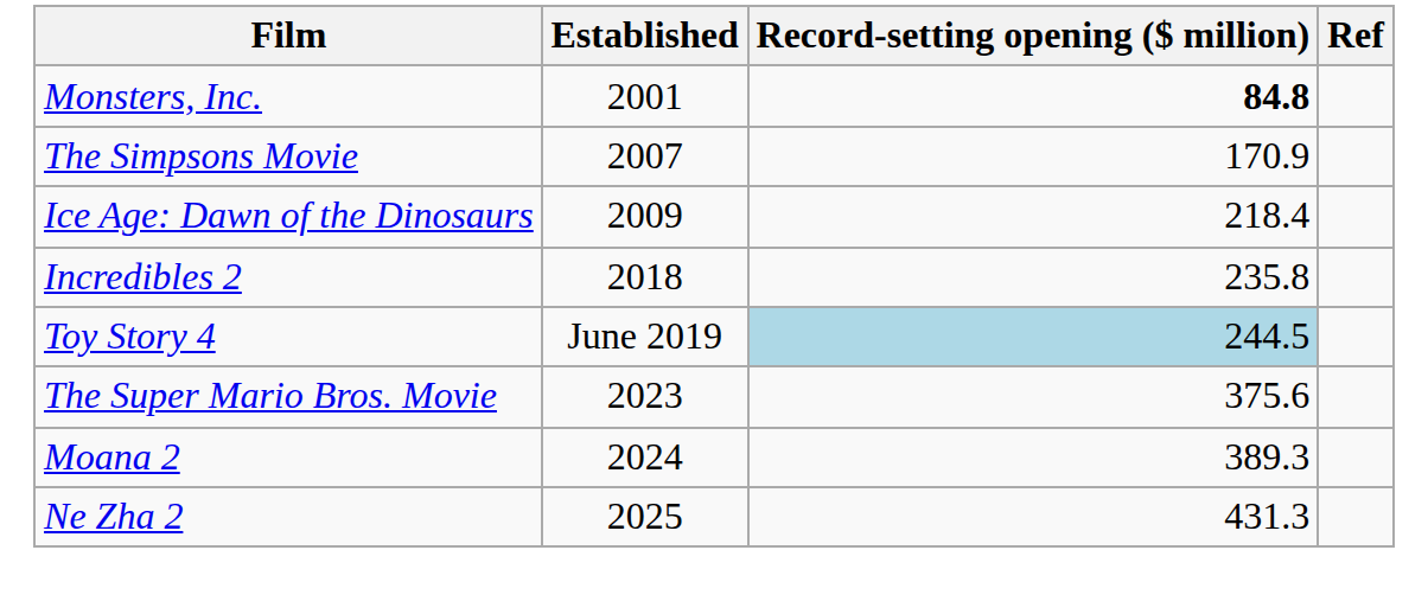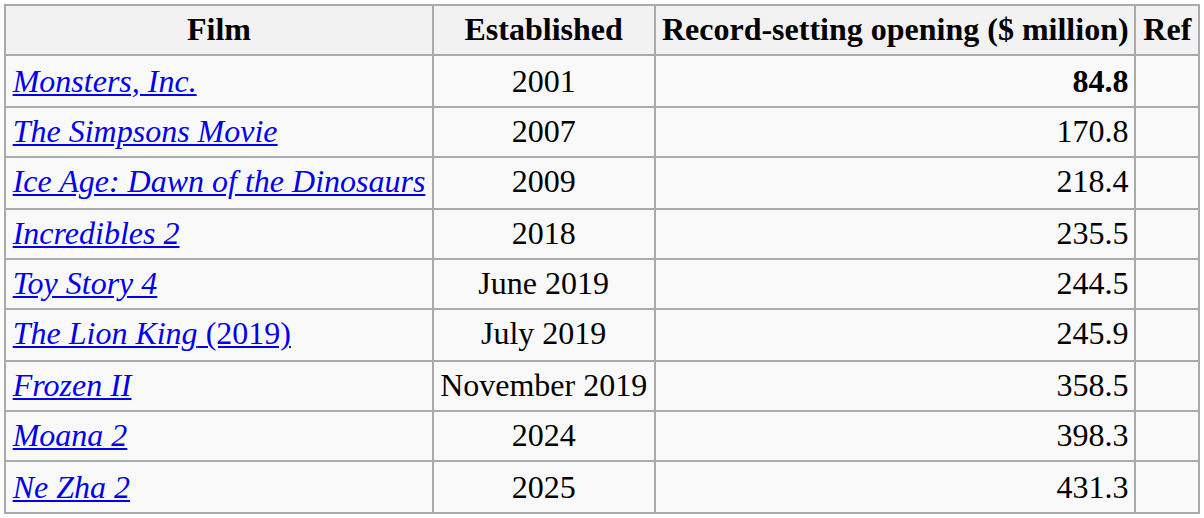The Simpsons Movie | Record-setting opening ($ million): 170.9 -> 170.8
Incredibles 2 | Record-setting opening ($ million): 235.8 -> 235.5
Toy Story 4 | Record-setting opening ($ million): lightblue background -> no background
+ row: The Lion King (2019) | July 2019 | 245.9
+ row: Frozen II | November 2019 | 358.5
- row: The Super Mario Bros. Movie | 2023 | 375.6
Moana 2 | Record-setting opening ($ million): 389.3 -> 398.3
